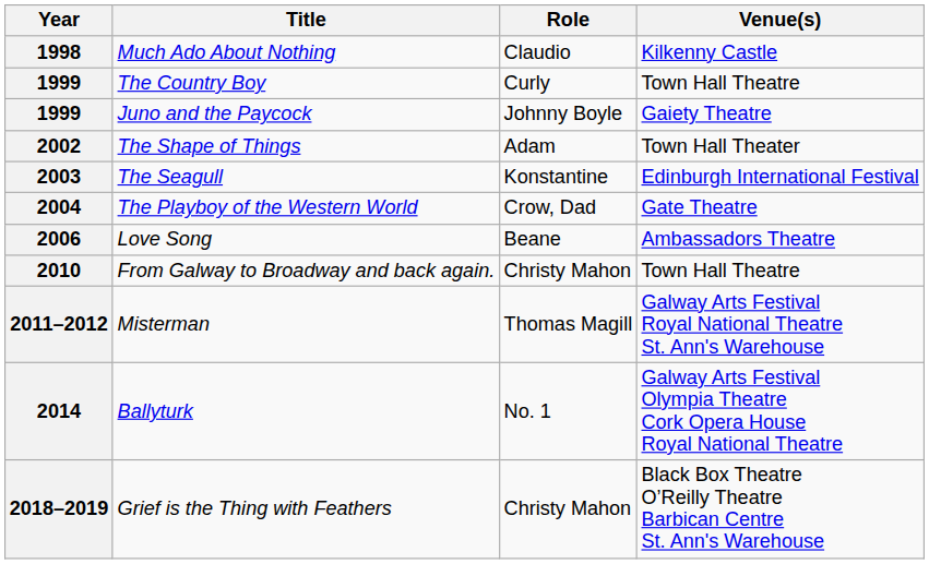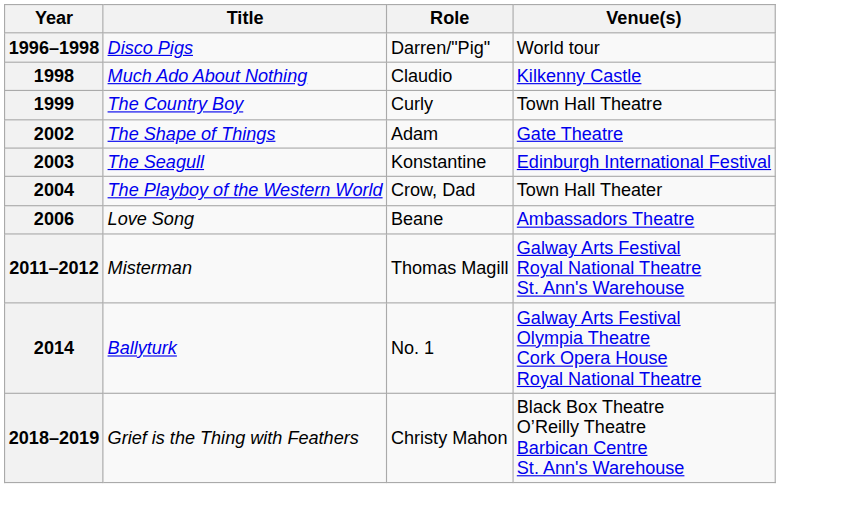+ row: 1996–1998 | Disco Pigs | Darren/"Pig" | World tour
- row: 1999 | Juno and the Paycock | Johnny Boyle | Gaiety Theatre
2002 | Venue(s): Town Hall Theater -> Gate Theatre
2004 | Venue(s): Gate Theatre -> Town Hall Theater
- row: 2010 | From Galway to Broadway and back again. | Christy Mahon | Town Hall Theatre
